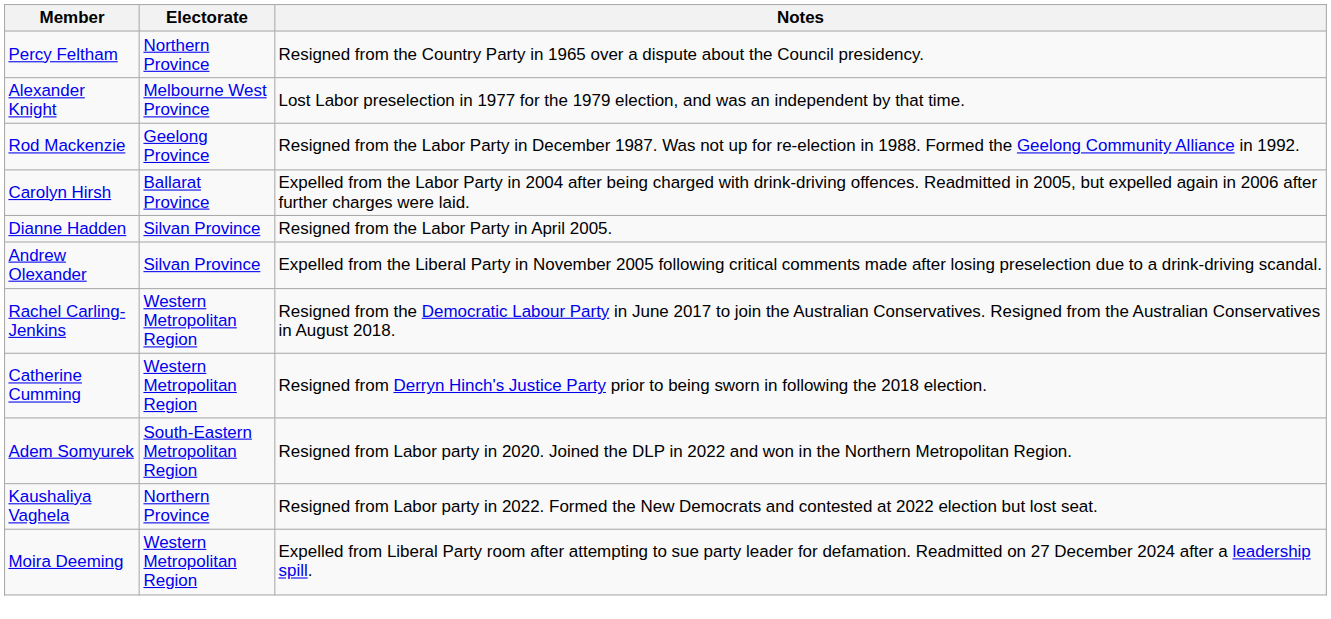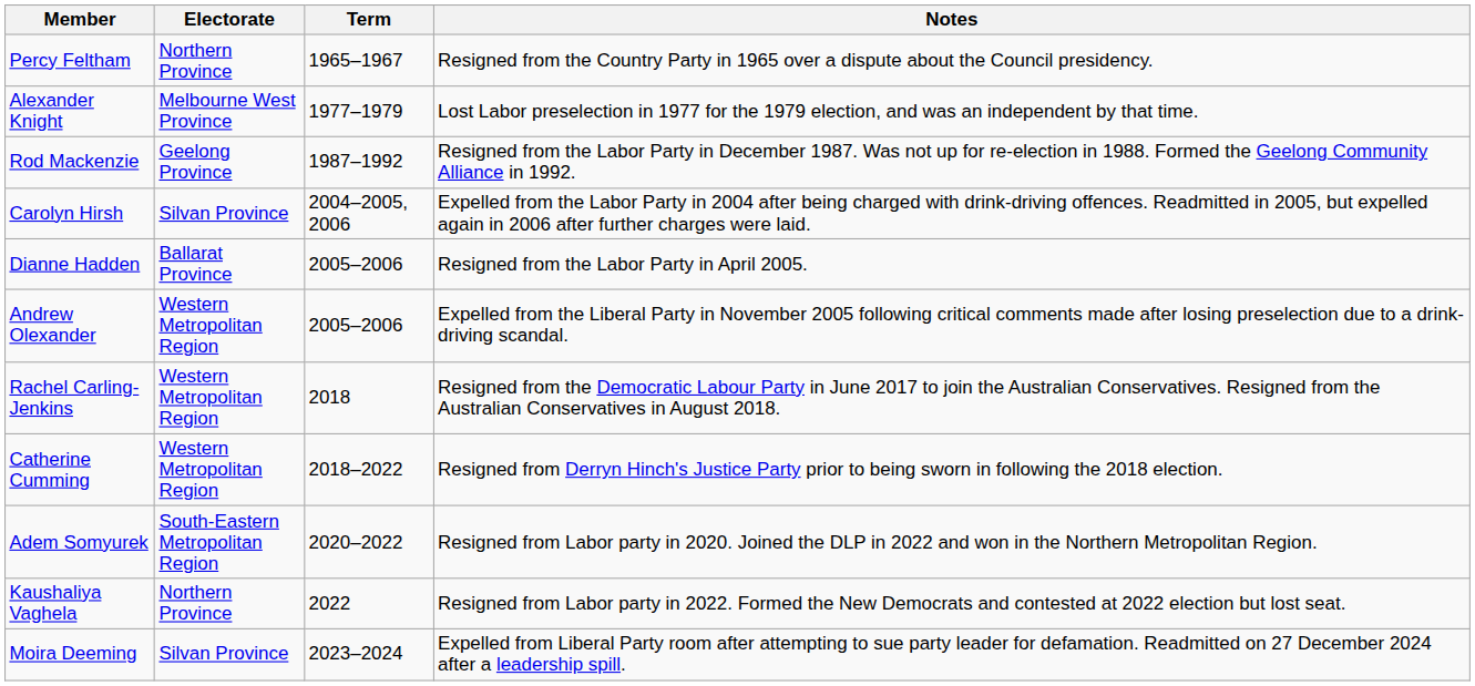+ column: Term | 1965–1967 | 1977–1979 | 1987–1992 | 2004–2005, 2006 | 2005–2006 | 2005–2006 | 2018 | 2018–2022 | 2020–2022 | 2022 | 2023–2024
Carolyn Hirsh | Electorate: Ballarat Province -> Silvan Province
Dianne Hadden | Electorate: Silvan Province -> Ballarat Province
Andrew Olexander | Electorate: Silvan Province -> Western Metropolitan Region
Moira Deeming | Electorate: Western Metropolitan Region -> Silvan Province
